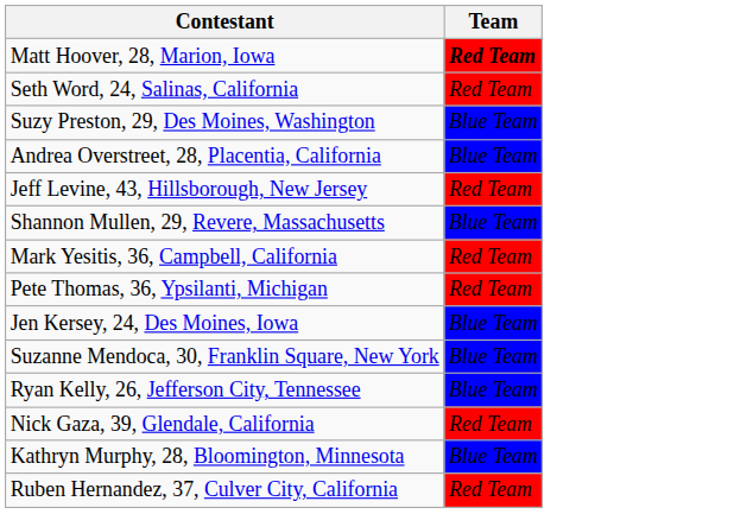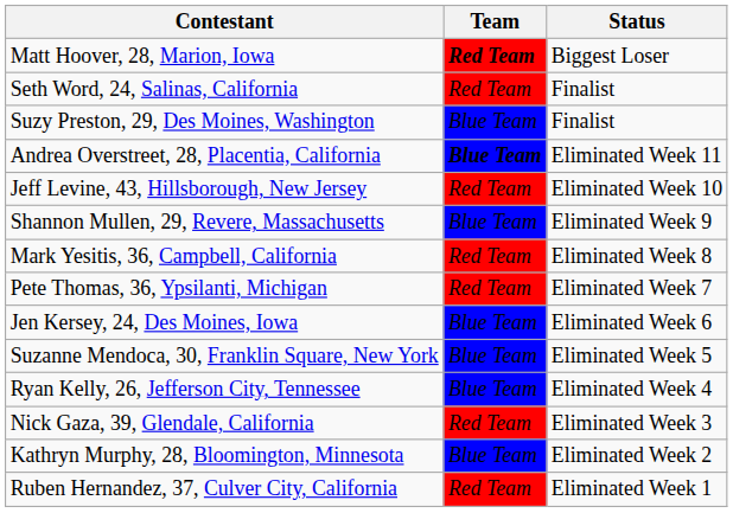+ column: Status | Biggest Loser | Finalist | Finalist | Eliminated Week 11 | Eliminated Week 10 | Eliminated Week 9 | Eliminated Week 8 | Eliminated Week 7 | Eliminated Week 6 | Eliminated Week 5 | Eliminated Week 4 | Eliminated Week 3 | Eliminated Week 2 | Eliminated Week 1
Andrea Overstreet, 28, Placentia, California | Team: normal -> bold
